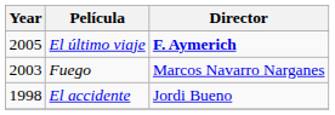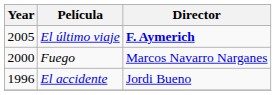Fuego | Year: 2003 -> 2000
El accidente | Year: 1998 -> 1996
